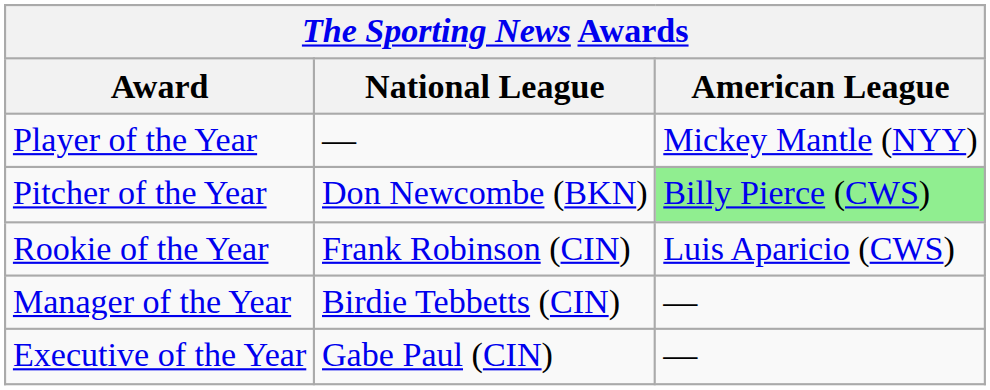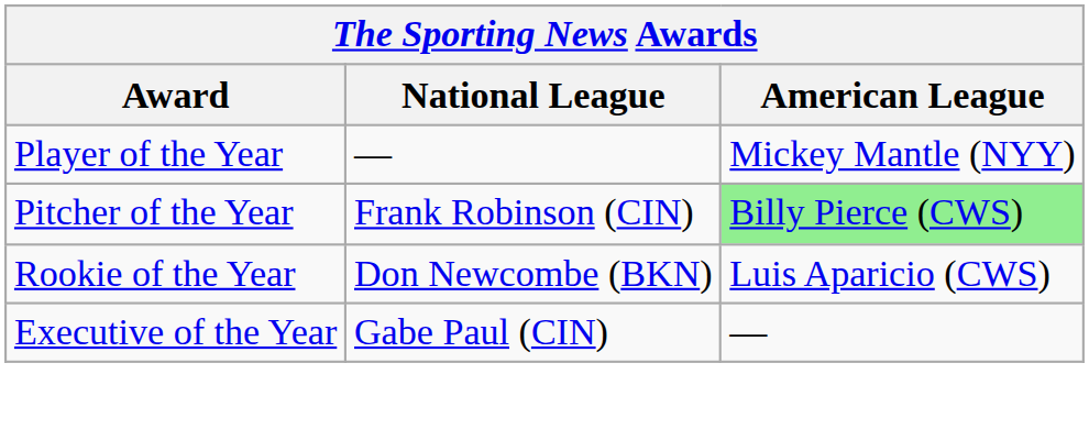Pitcher of the Year | National League: Don Newcombe (BKN) -> Frank Robinson (CIN)
Rookie of the Year | National League: Frank Robinson (CIN) -> Don Newcombe (BKN)
- row: Manager of the Year | Birdie Tebbetts (CIN) | —
